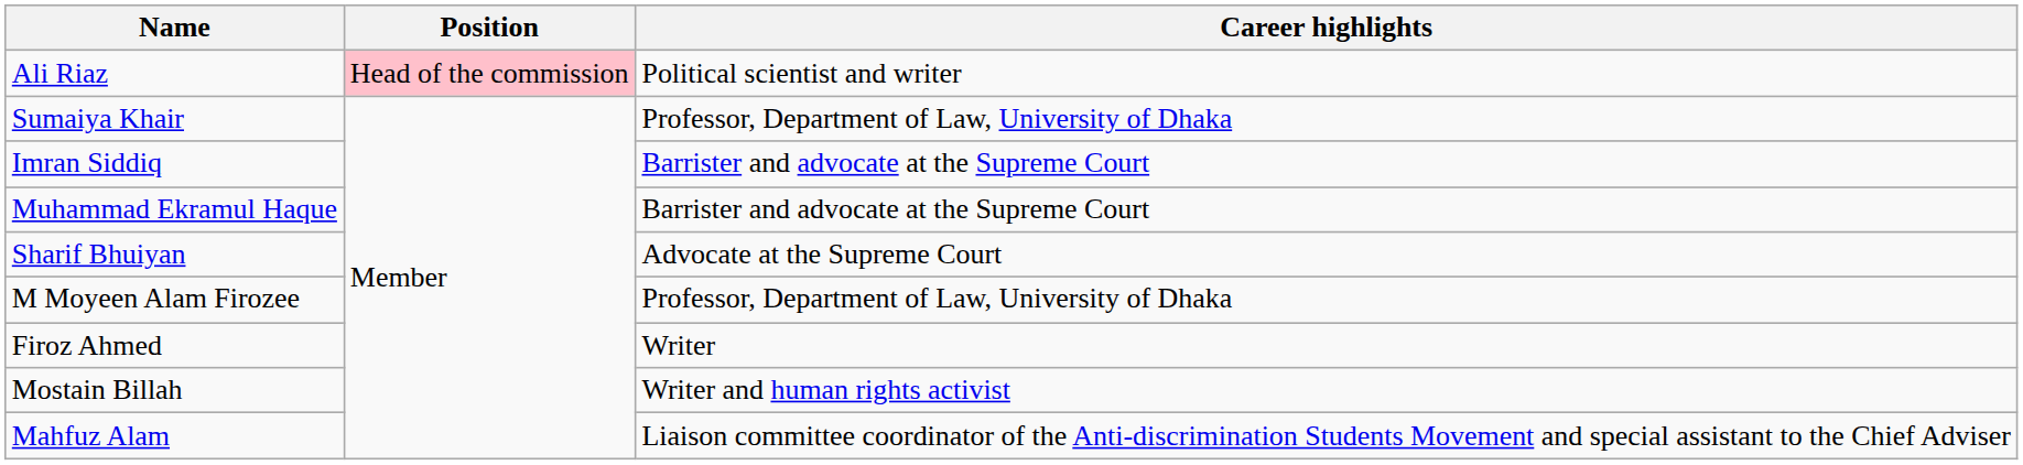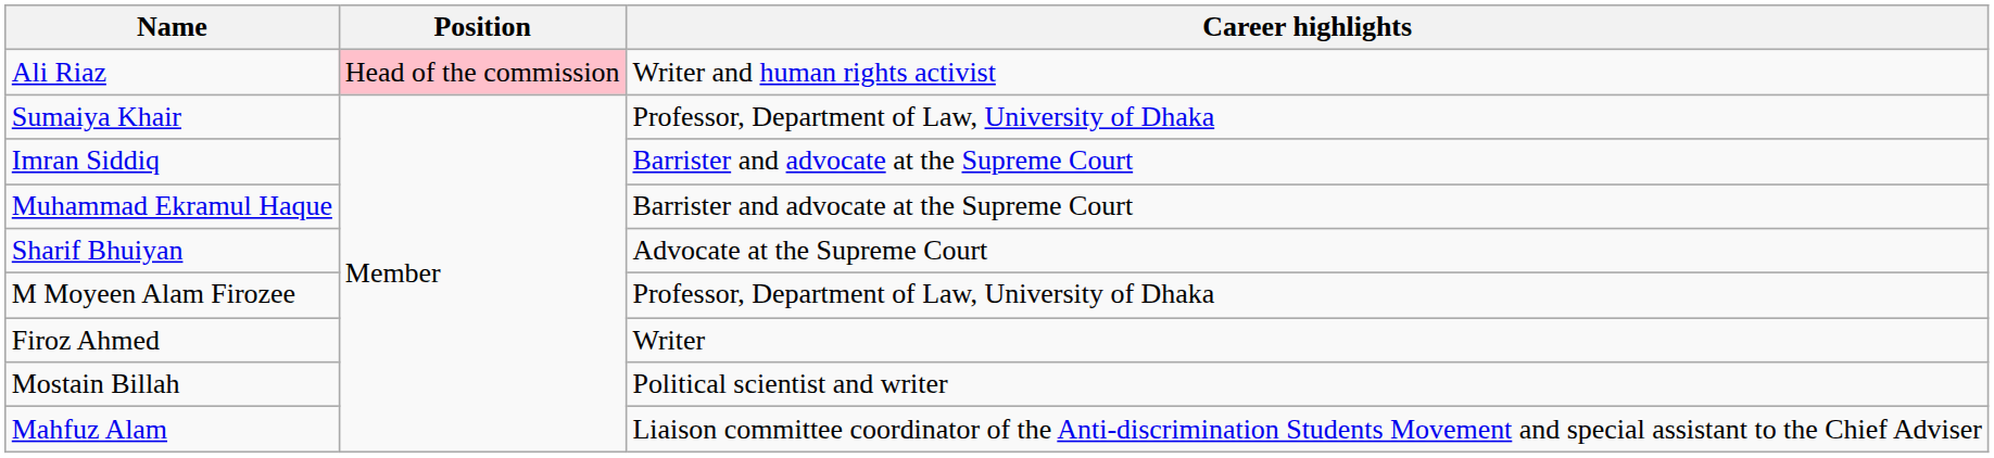Ali Riaz | Career highlights: Political scientist and writer -> Writer and human rights activist
Mostain Billah | Career highlights: Writer and human rights activist -> Political scientist and writer
